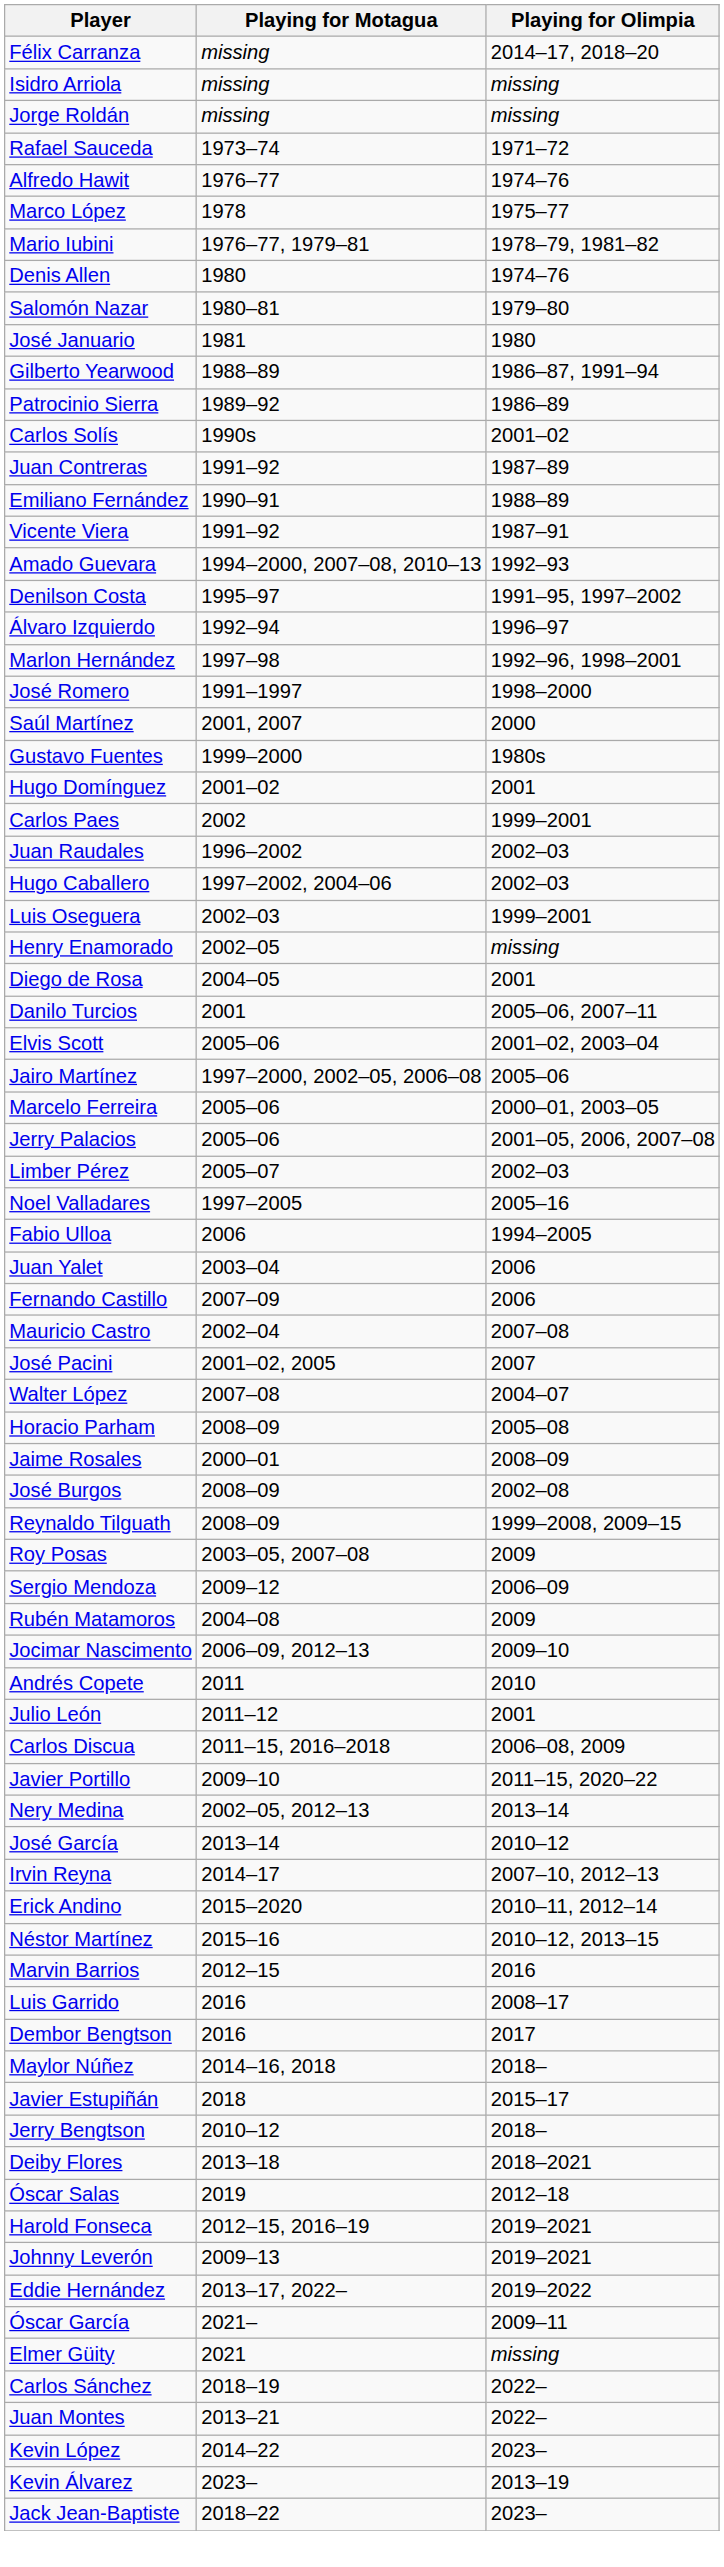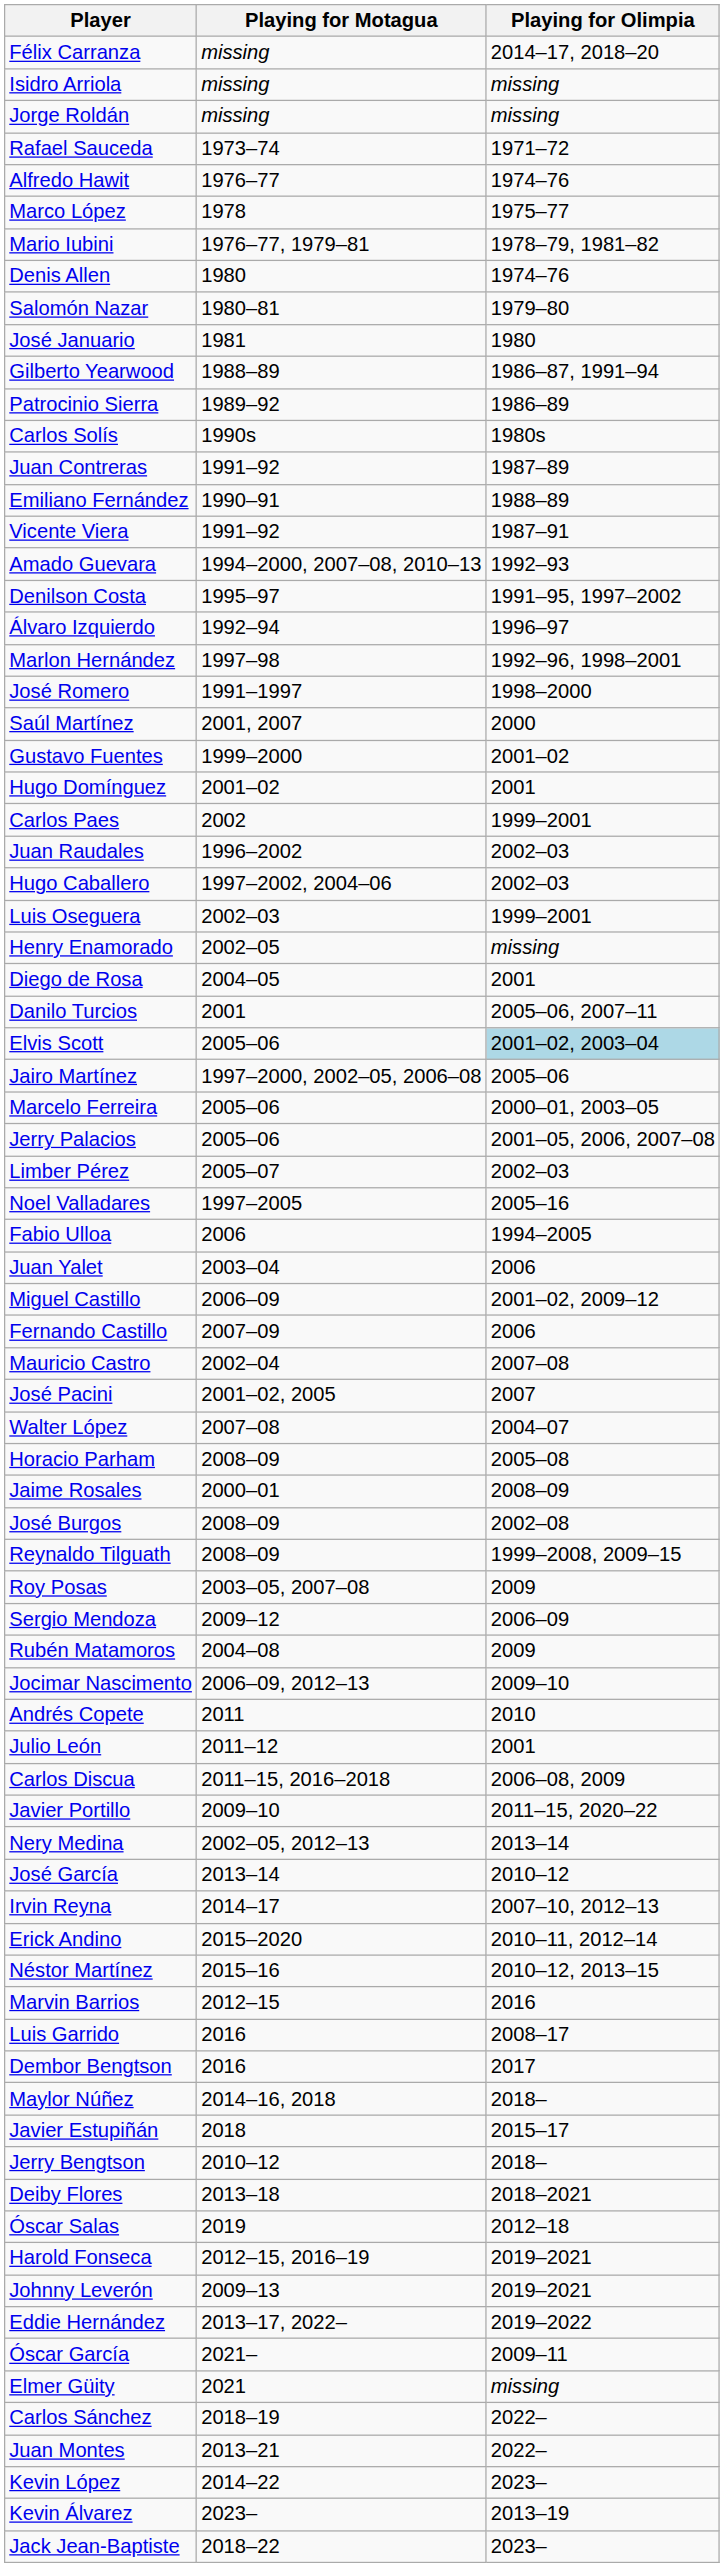Carlos Solís | Playing for Olimpia: 2001–02 -> 1980s
Gustavo Fuentes | Playing for Olimpia: 1980s -> 2001–02
Elvis Scott | Playing for Olimpia: no background -> lightblue background
+ row: Miguel Castillo | 2006–09 | 2001–02, 2009–12
